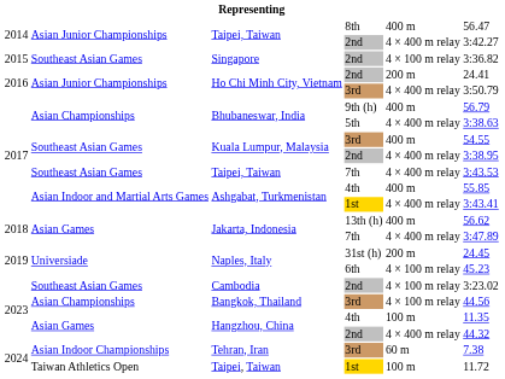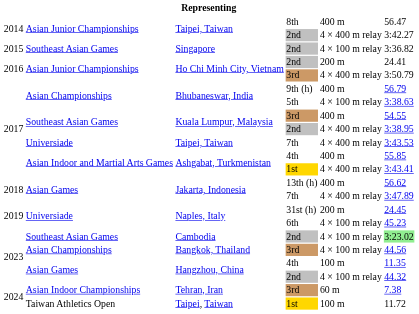Bhubaneswar, India / 5th | column 5: 4 × 400 m relay -> 4 × 100 m relay
Taipei, Taiwan / 7th | column 2: Southeast Asian Games -> Universiade
Cambodia | column 6: no background -> lightgreen background
Hangzhou, China / 2nd | column 5: 4 × 400 m relay -> 4 × 100 m relay
